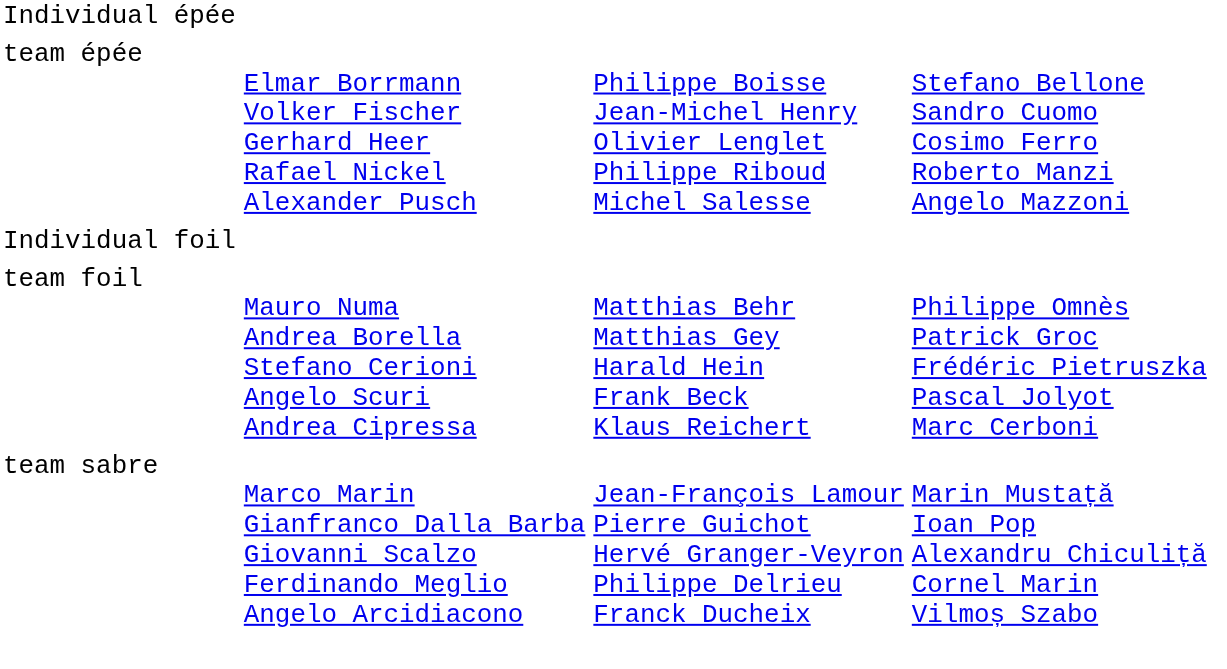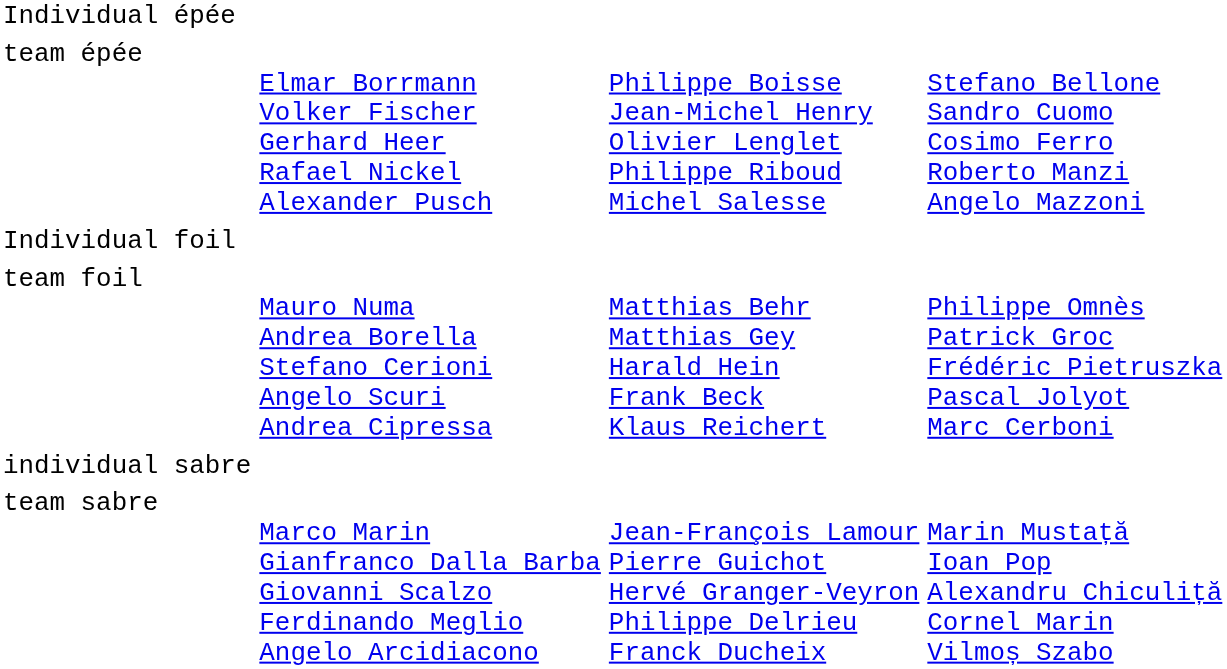+ row: individual sabre
